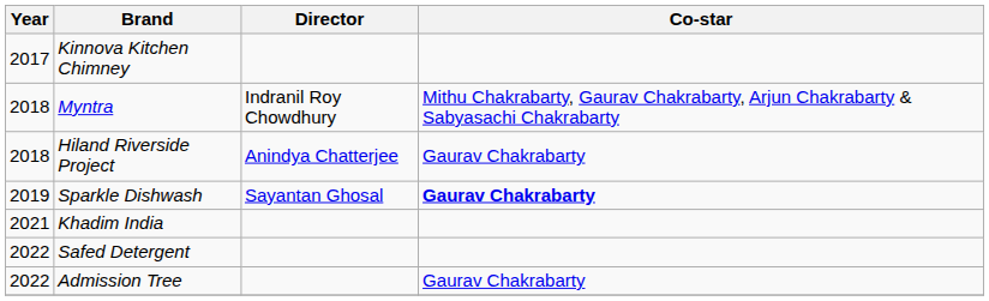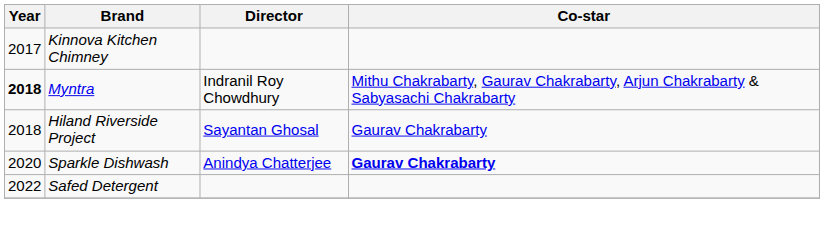Myntra | Year: normal -> bold
Hiland Riverside Project | Director: Anindya Chatterjee -> Sayantan Ghosal
Sparkle Dishwash | Year: 2019 -> 2020
Sparkle Dishwash | Director: Sayantan Ghosal -> Anindya Chatterjee
- row: 2021 | Khadim India
- row: 2022 | Admission Tree | Gaurav Chakrabarty
